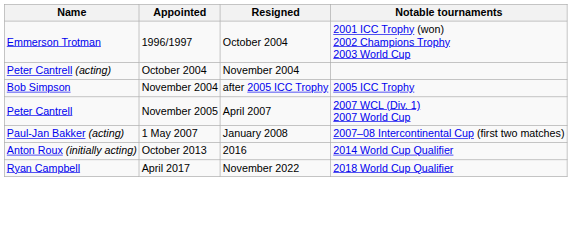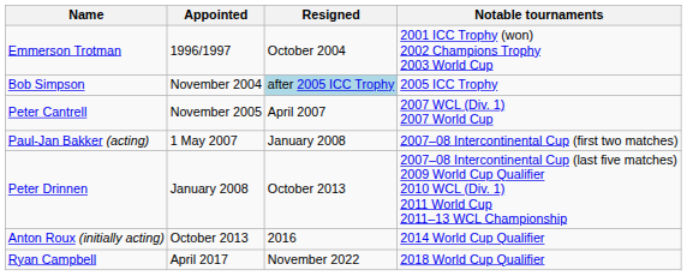- row: Peter Cantrell (acting) | October 2004 | November 2004
Bob Simpson | Resigned: no background -> lightblue background
+ row: Peter Drinnen | January 2008 | October 2013 | 2007–08 Intercontinental Cup (last five matches) 2009 World Cup Qualifier 2010 WCL (Div. 1) 2011 World Cup 2011–13 WCL Championship
